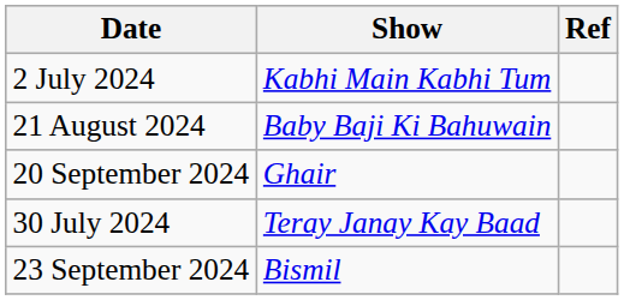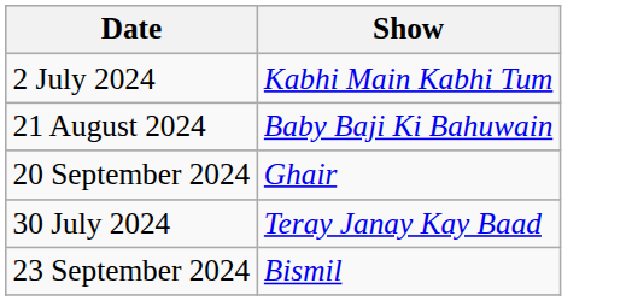- column: Ref
